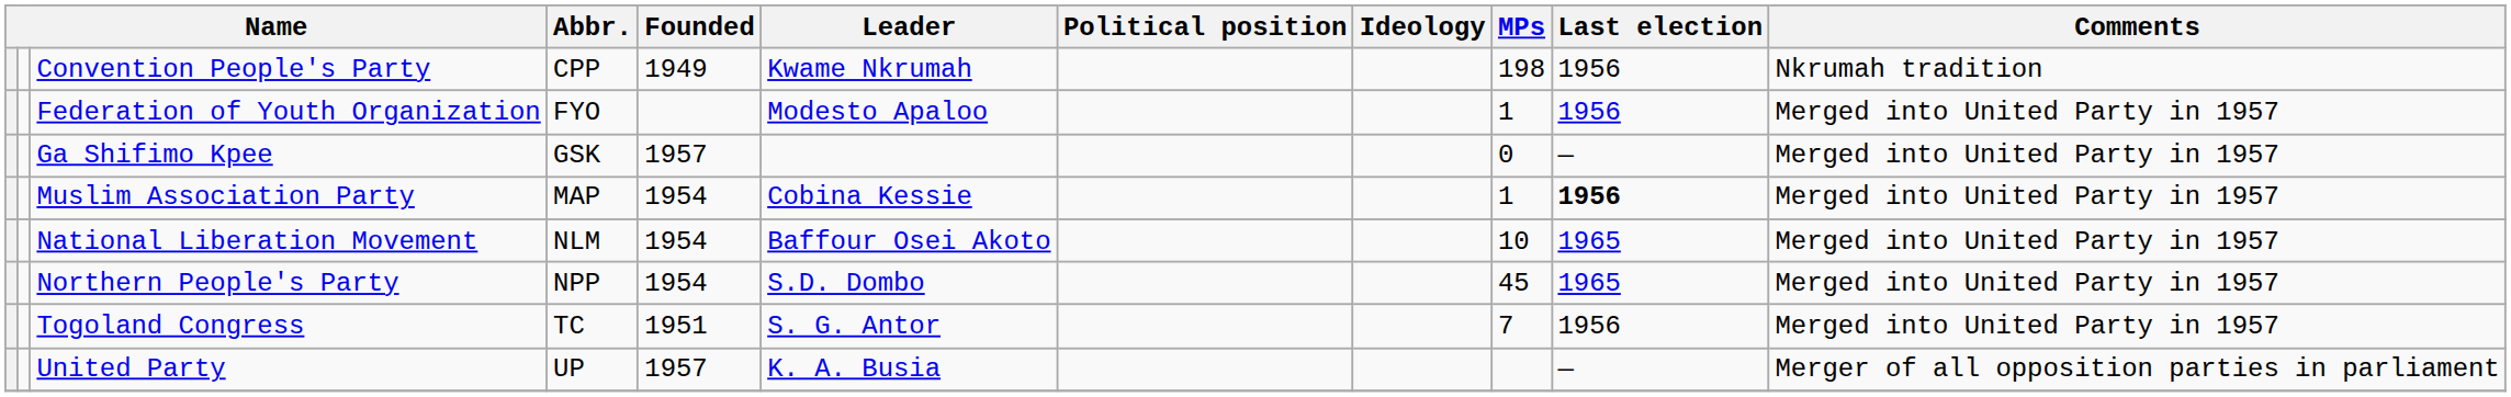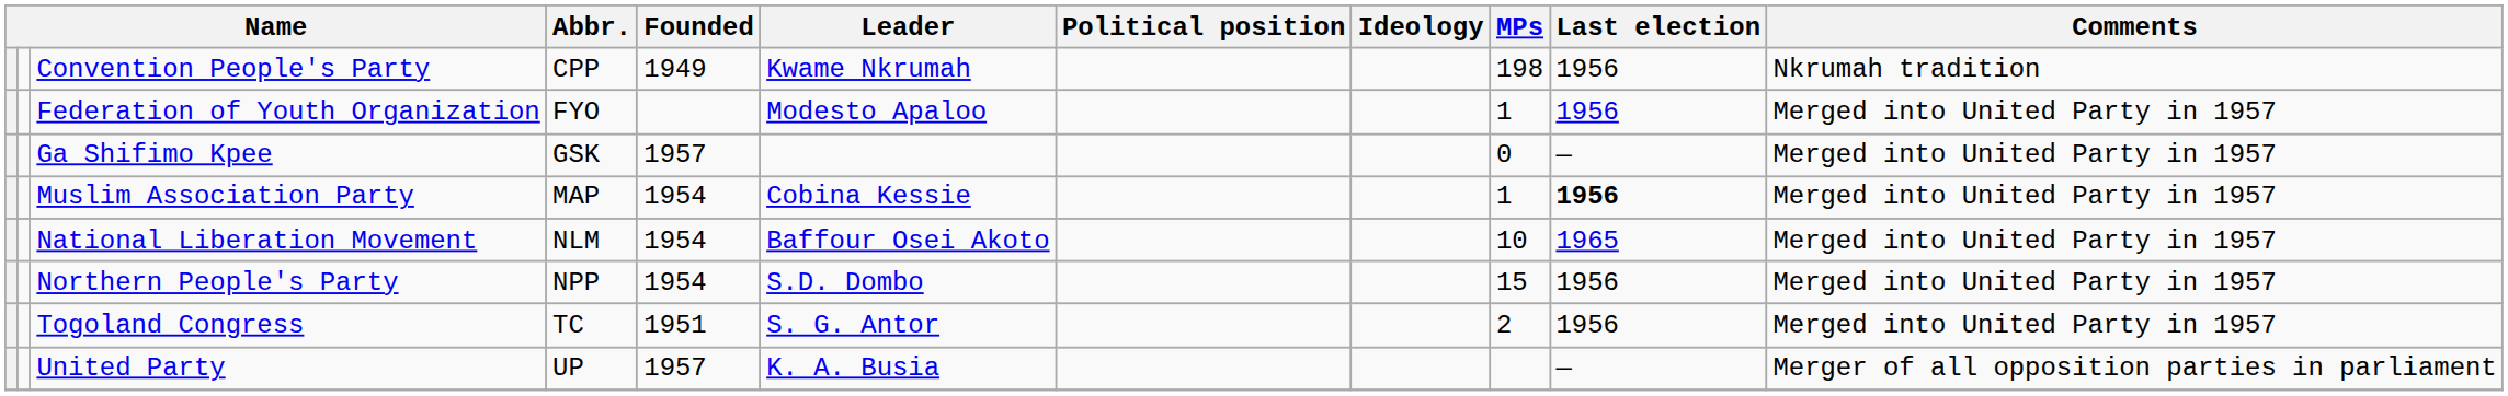Northern People's Party | MPs: 45 -> 15
Northern People's Party | Last election: 1965 -> 1956
Togoland Congress | MPs: 7 -> 2
